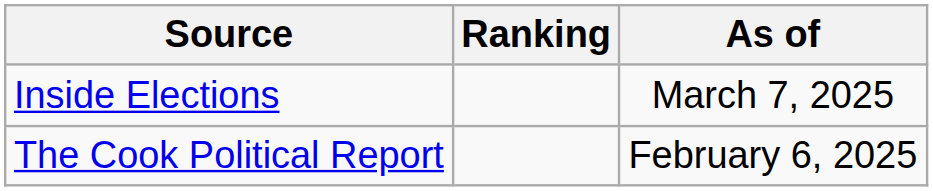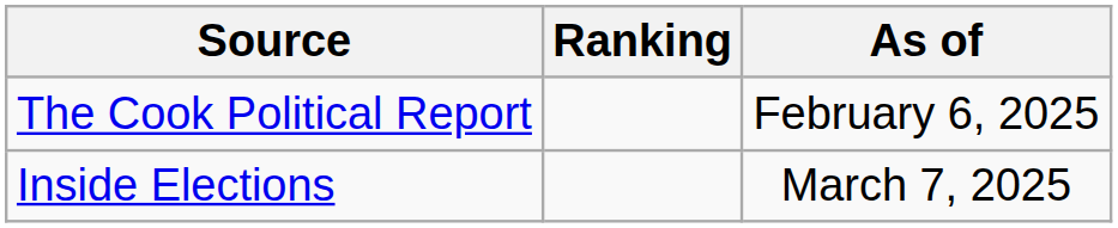rows swapped: The Cook Political Report <-> Inside Elections
